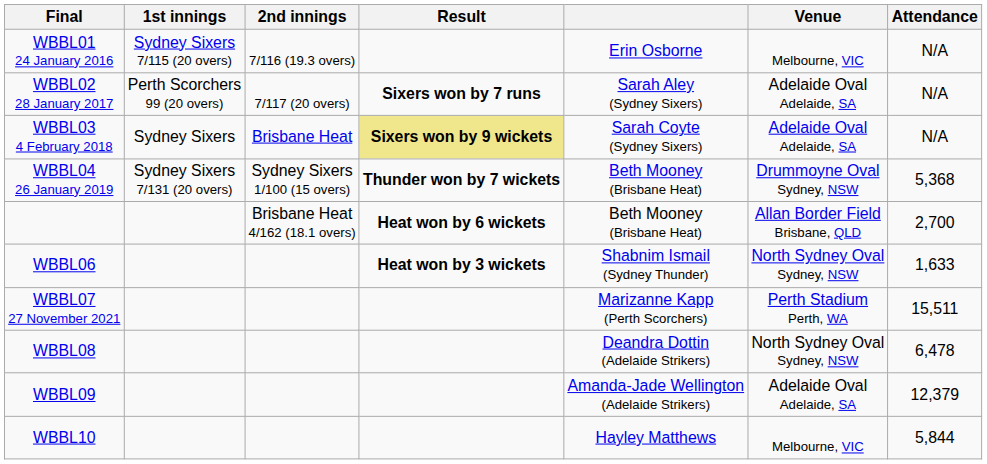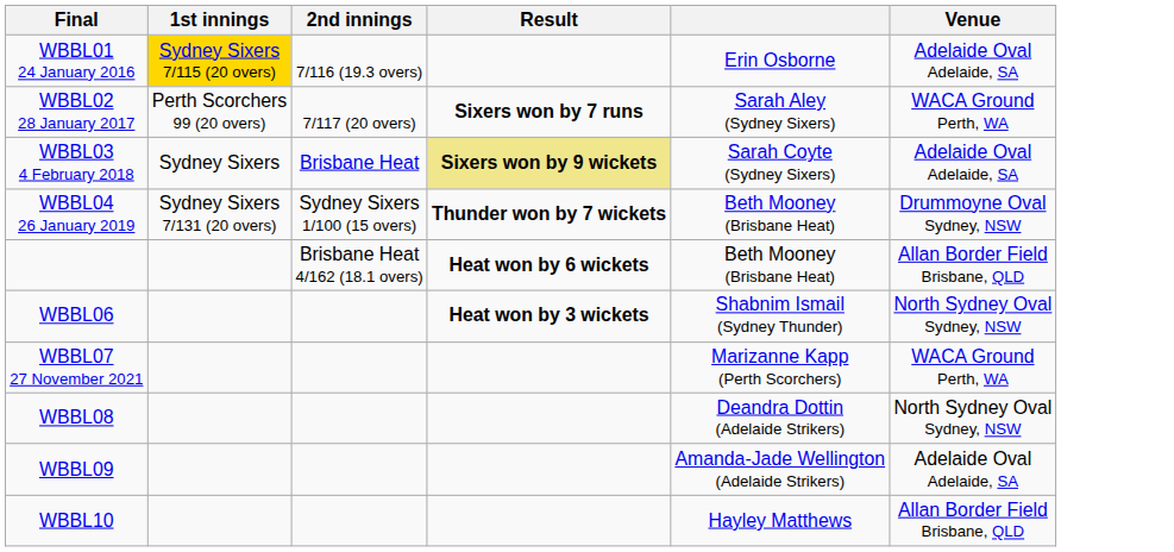- column: Attendance | N/A | N/A | N/A | 5,368 | 2,700 | 1,633 | 15,511 | 6,478 | 12,379 | 5,844
WBBL01 24 January 2016 | 1st innings: no background -> gold background
WBBL01 24 January 2016 | Venue: Melbourne, VIC -> Adelaide Oval Adelaide, SA
WBBL02 28 January 2017 | Venue: Adelaide Oval Adelaide, SA -> WACA Ground Perth, WA
WBBL07 27 November 2021 | Venue: Perth Stadium Perth, WA -> WACA Ground Perth, WA
WBBL10 | Venue: Melbourne, VIC -> Allan Border Field Brisbane, QLD
